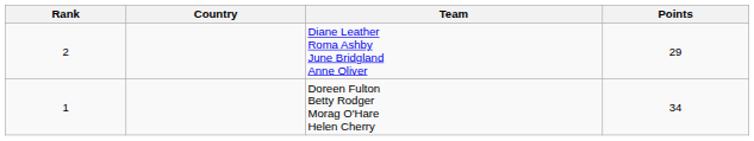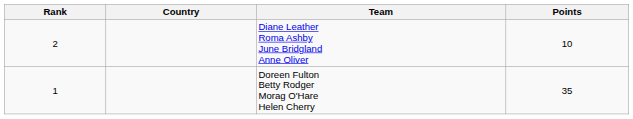Diane Leather Roma Ashby June Bridgland Anne Oliver | Points: 29 -> 10
Doreen Fulton Betty Rodger Morag O'Hare Helen Cherry | Points: 34 -> 35
